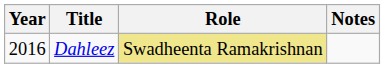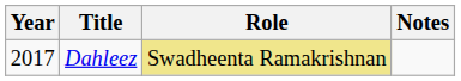Dahleez | Year: 2016 -> 2017
